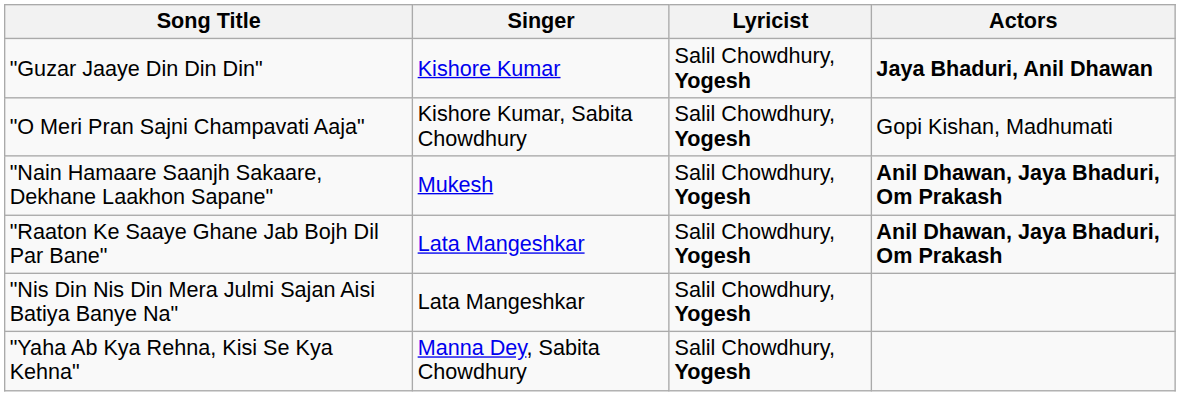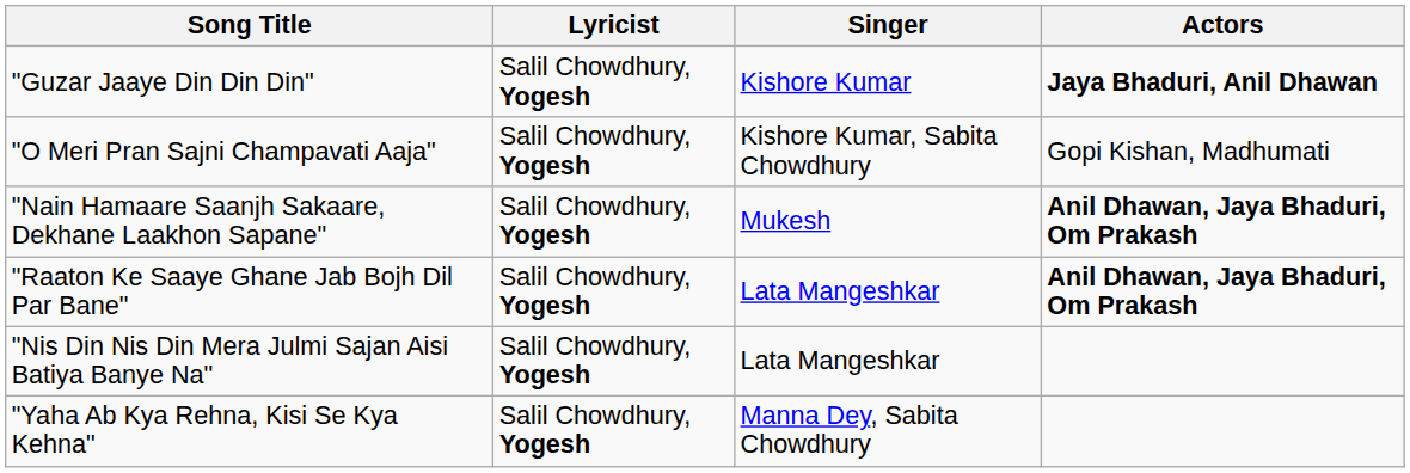columns swapped: Singer <-> Lyricist
